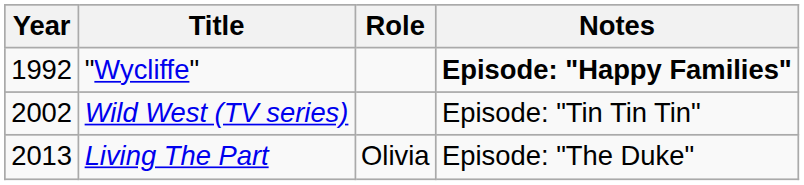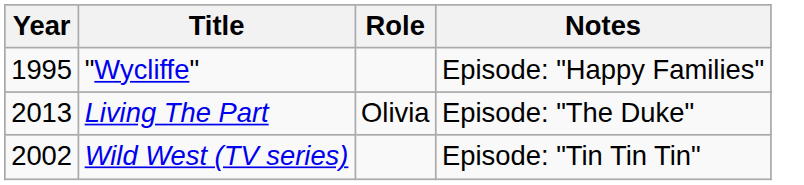"Wycliffe" | Year: 1992 -> 1995
"Wycliffe" | Notes: bold -> normal
rows swapped: Wild West (TV series) <-> Living The Part
